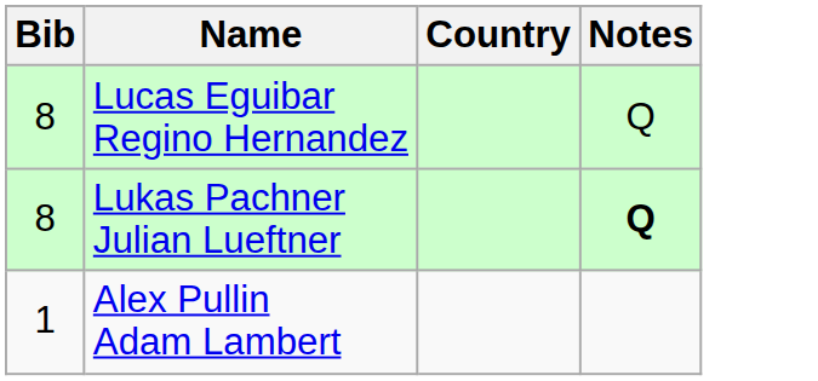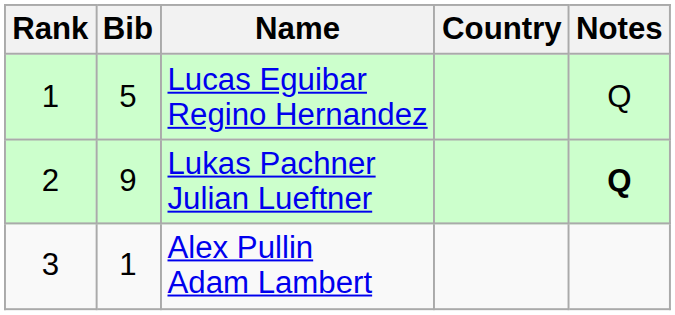+ column: Rank | 1 | 2 | 3
Lucas Eguibar Regino Hernandez | Bib: 8 -> 5
Lukas Pachner Julian Lueftner | Bib: 8 -> 9
